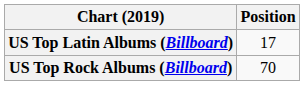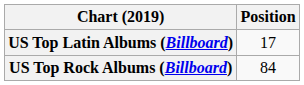US Top Rock Albums (Billboard) | Position: 70 -> 84
